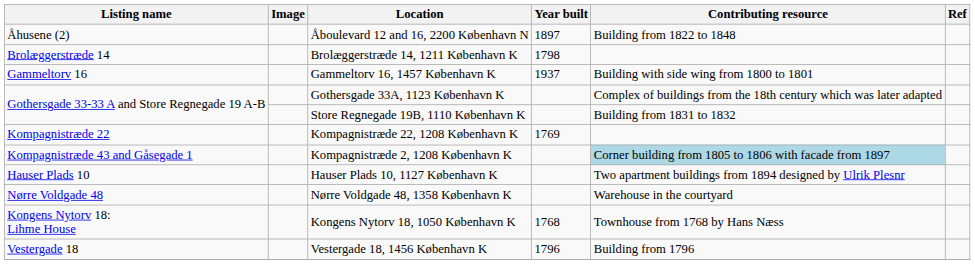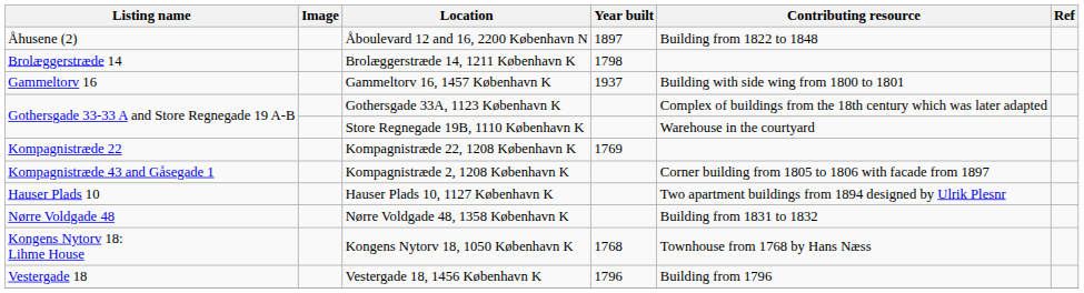Store Regnegade 19B, 1110 København K | Contributing resource: Building from 1831 to 1832 -> Warehouse in the courtyard
Kompagnistræde 2, 1208 København K | Contributing resource: lightblue background -> no background
Nørre Voldgade 48, 1358 København K | Contributing resource: Warehouse in the courtyard -> Building from 1831 to 1832
